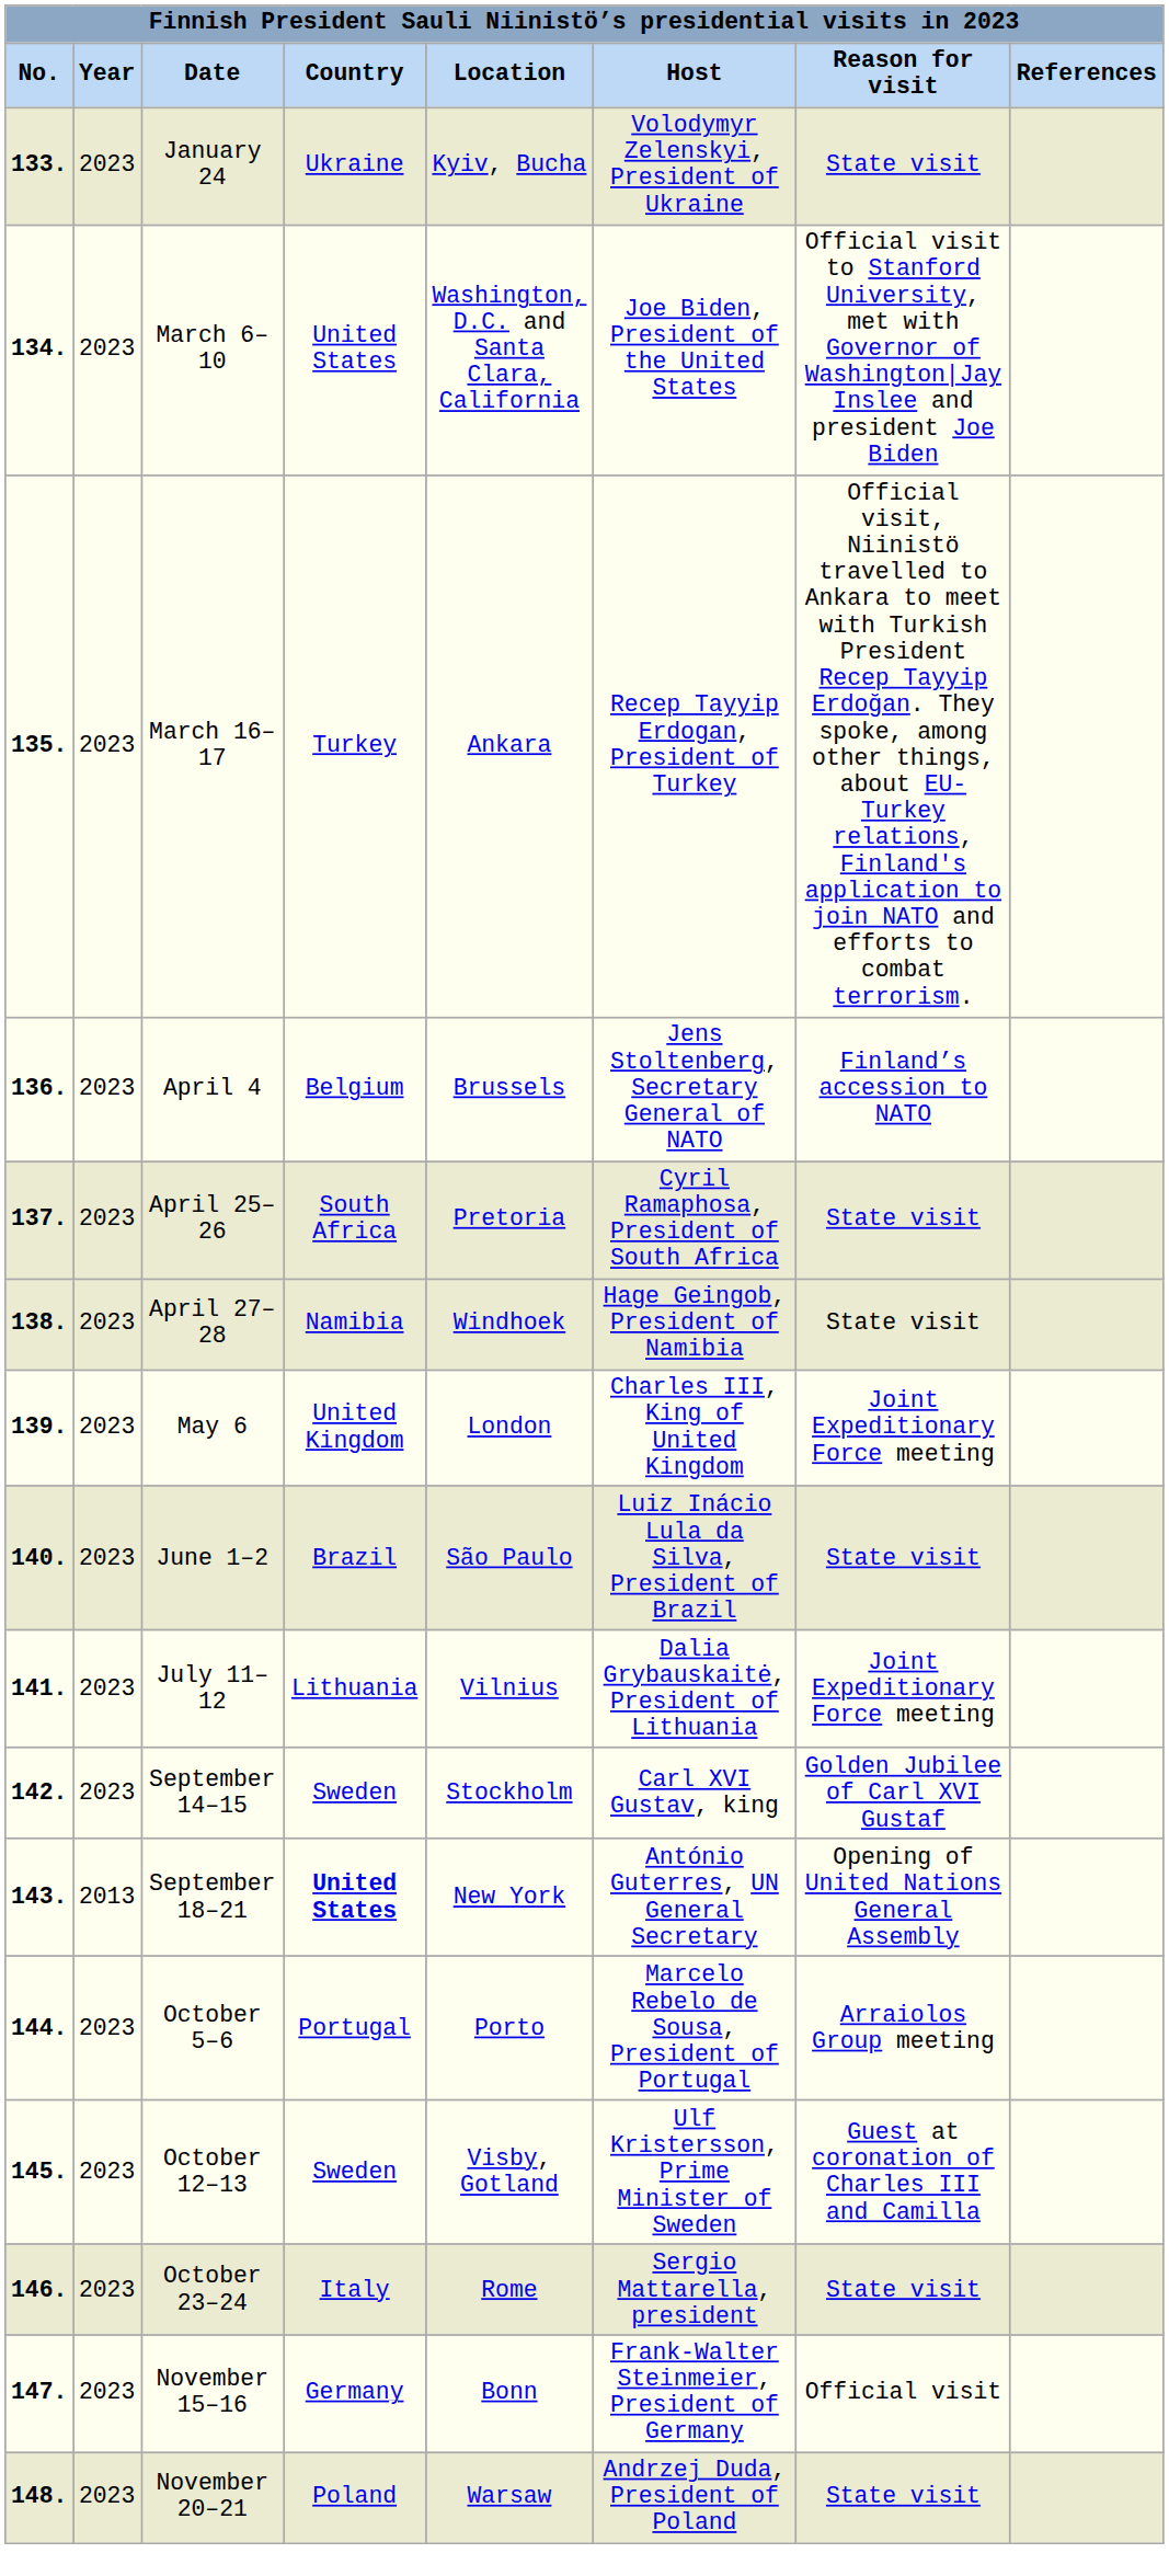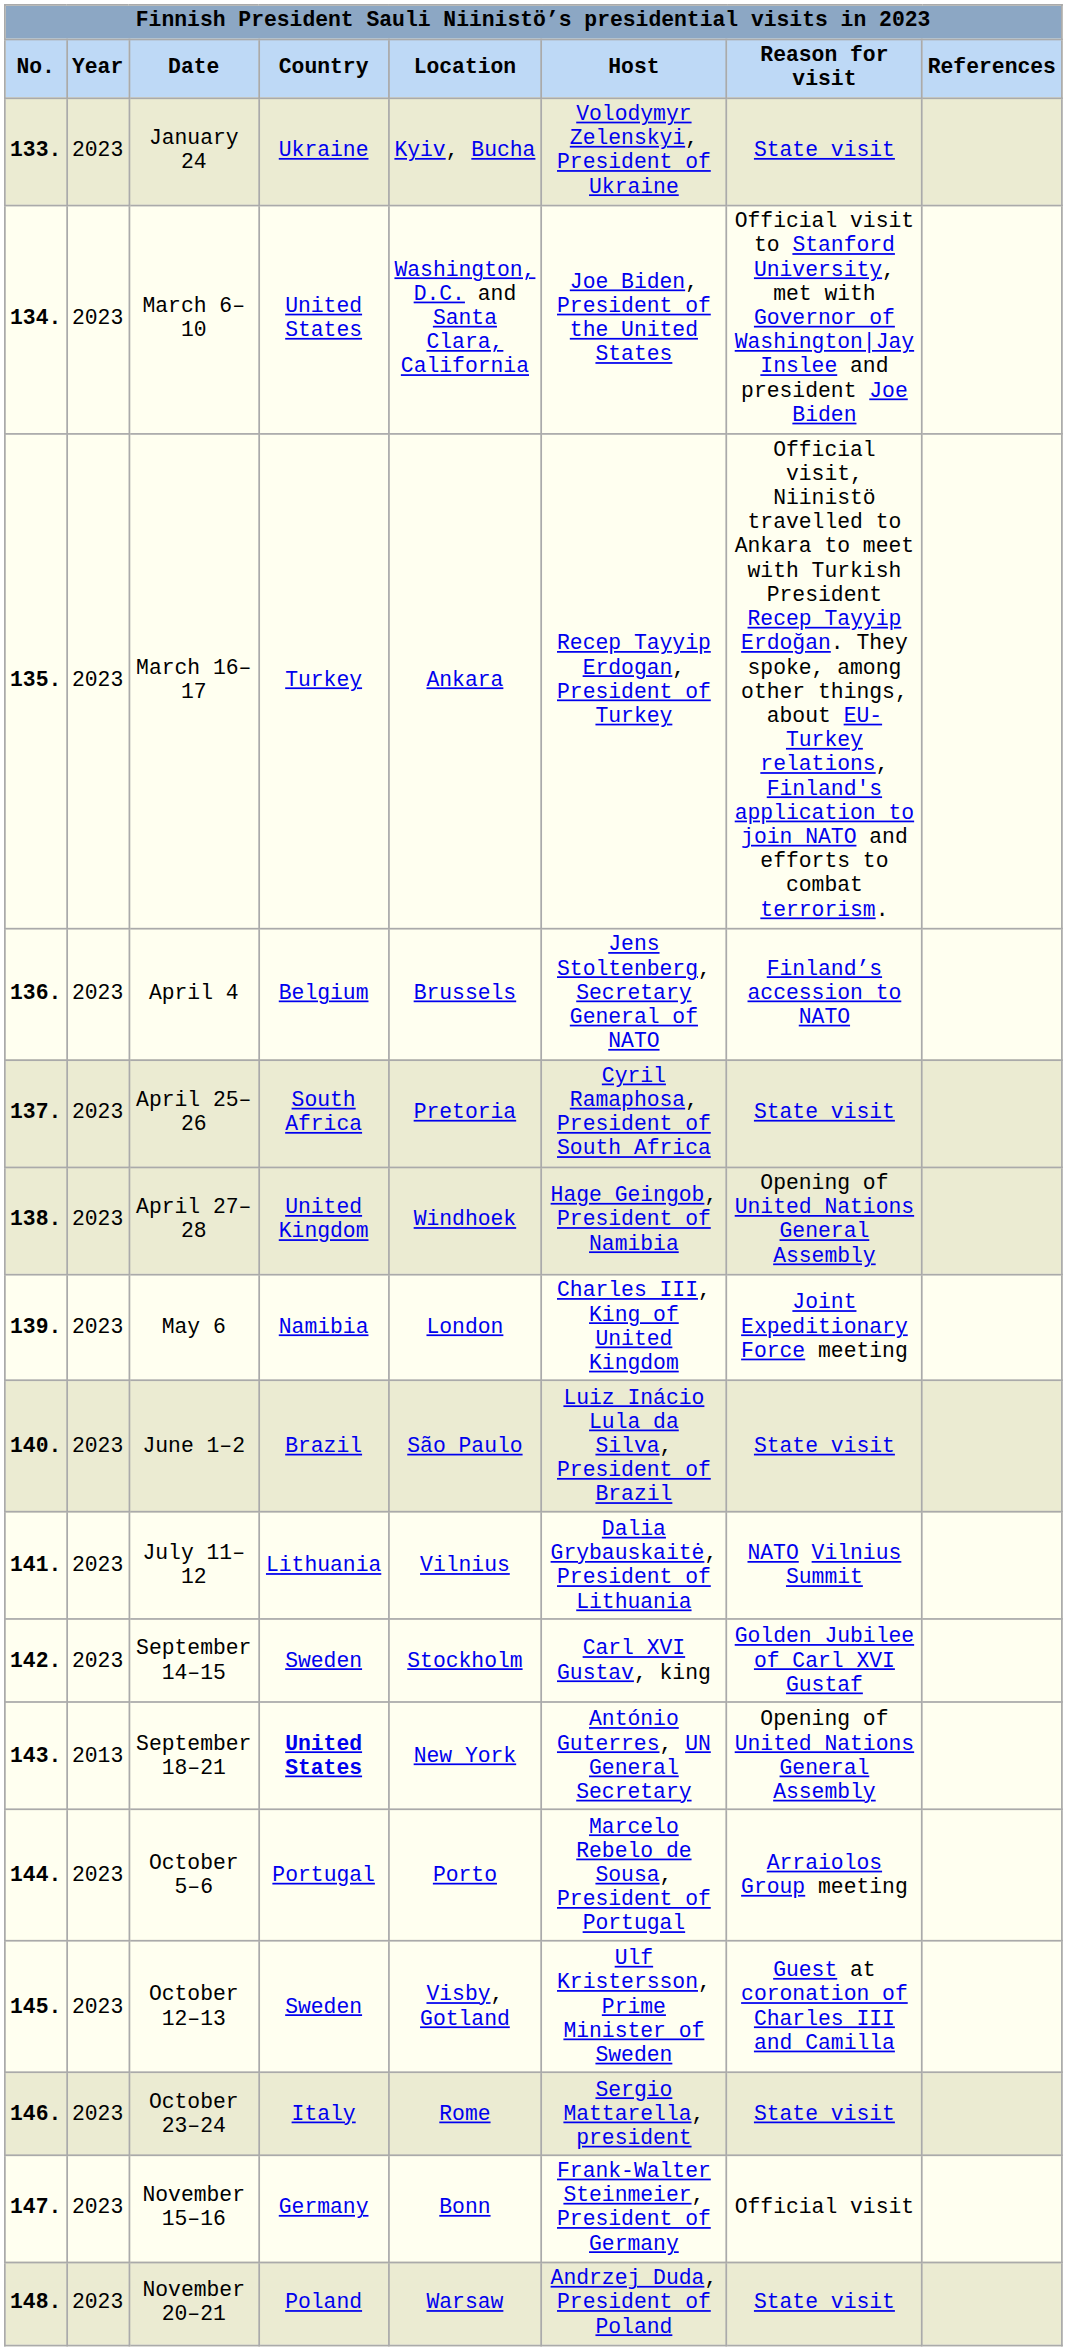April 27–28 | Country: Namibia -> United Kingdom
April 27–28 | Reason for visit: State visit -> Opening of United Nations General Assembly
May 6 | Country: United Kingdom -> Namibia
July 11–12 | Reason for visit: Joint Expeditionary Force meeting -> NATO Vilnius Summit
